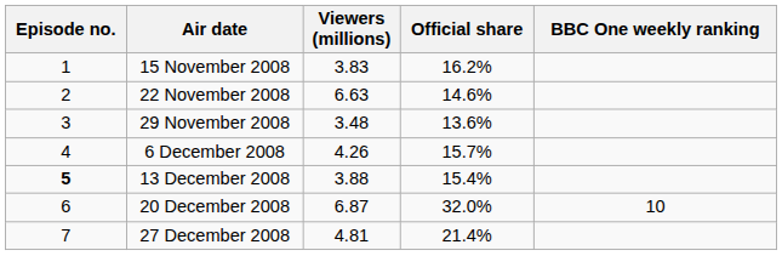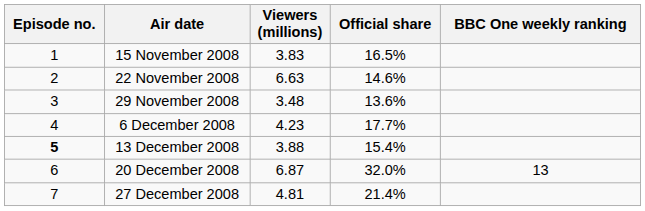15 November 2008 | Official share: 16.2% -> 16.5%
6 December 2008 | Viewers (millions): 4.26 -> 4.23
6 December 2008 | Official share: 15.7% -> 17.7%
20 December 2008 | BBC One weekly ranking: 10 -> 13
